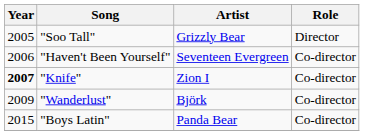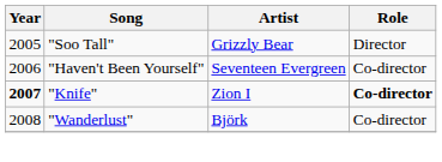"Knife" | Role: normal -> bold
"Wanderlust" | Year: 2009 -> 2008
- row: 2015 | "Boys Latin" | Panda Bear | Co-director
